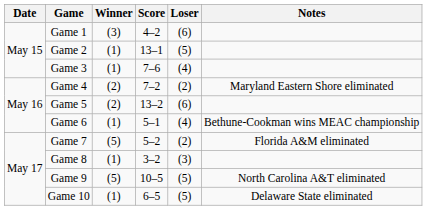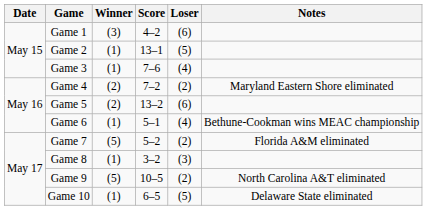Game 9 | Loser: (5) -> (2)
